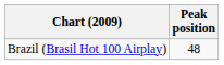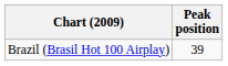Brazil (Brasil Hot 100 Airplay) | Peak position: 48 -> 39
